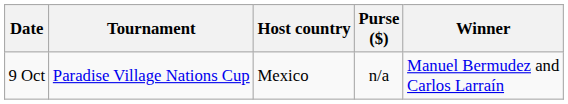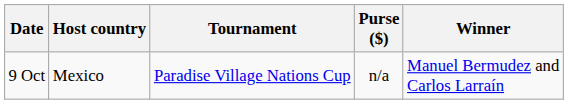columns swapped: Tournament <-> Host country
